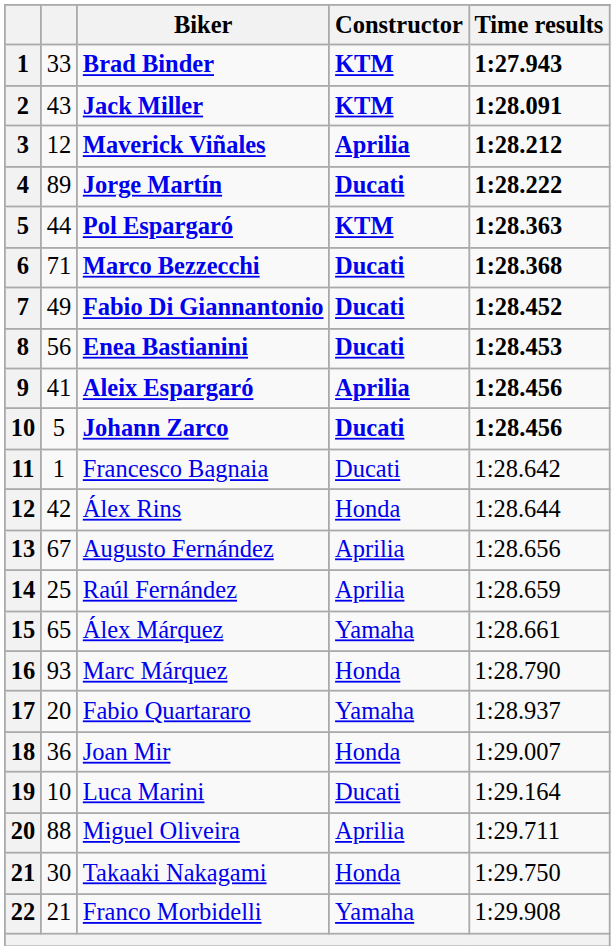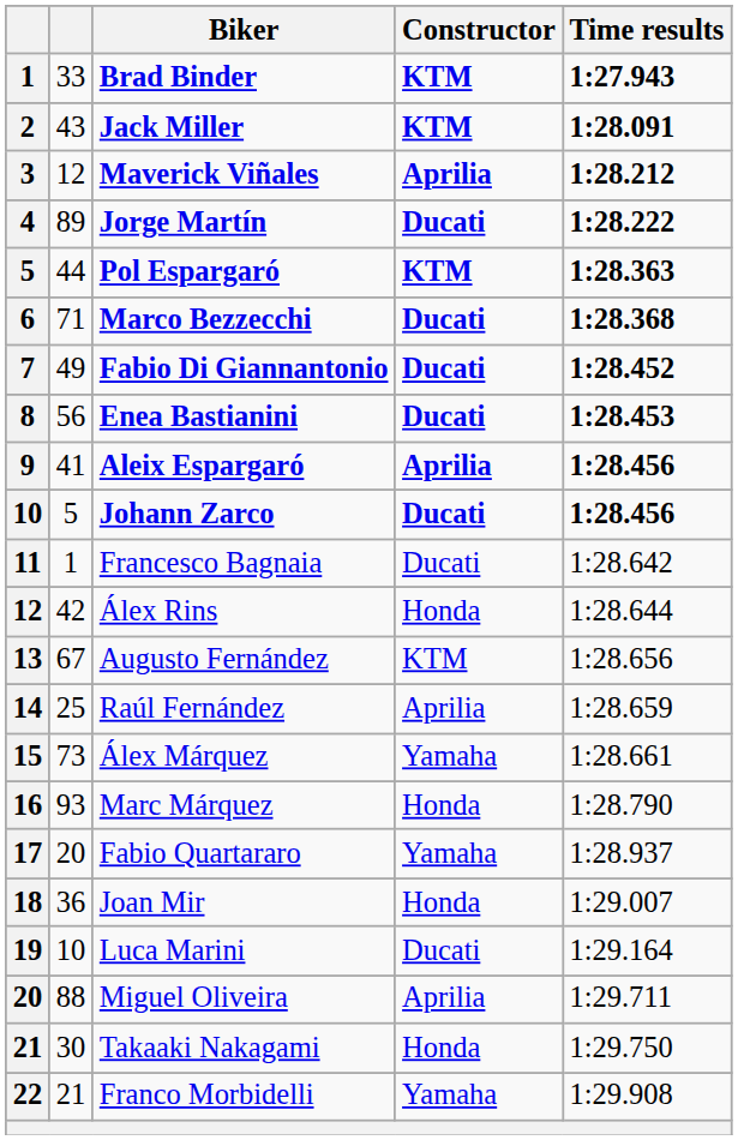Augusto Fernández | Constructor: Aprilia -> KTM
Álex Márquez | column 2: 65 -> 73
